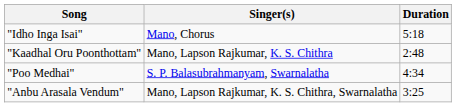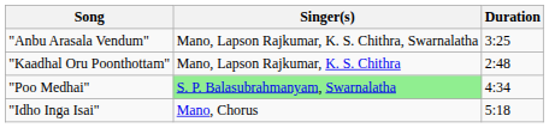rows swapped: "Idho Inga Isai" <-> "Anbu Arasala Vendum"
"Poo Medhai" | Singer(s): no background -> lightgreen background
